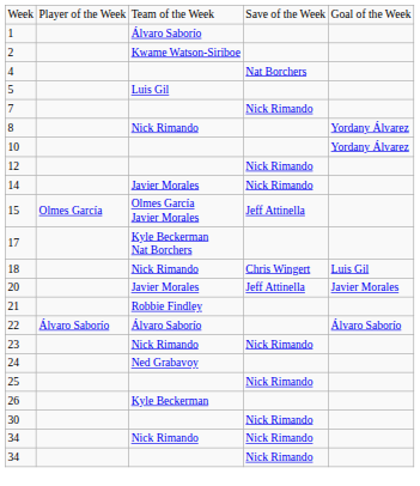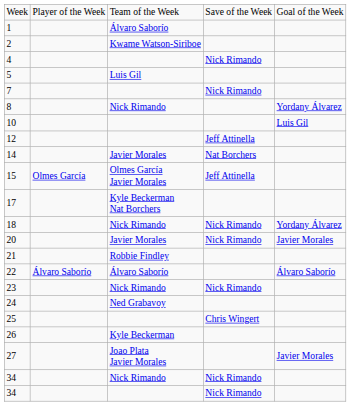4 | column 4: Nat Borchers -> Nick Rimando
10 | column 5: Yordany Álvarez -> Luis Gil
12 | column 4: Nick Rimando -> Jeff Attinella
14 | column 4: Nick Rimando -> Nat Borchers
18 | column 4: Chris Wingert -> Nick Rimando
18 | column 5: Luis Gil -> Yordany Álvarez
20 | column 4: Jeff Attinella -> Nick Rimando
25 | column 4: Nick Rimando -> Chris Wingert
+ row: 27 | Joao Plata Javier Morales | Javier Morales
- row: 30 | Nick Rimando
